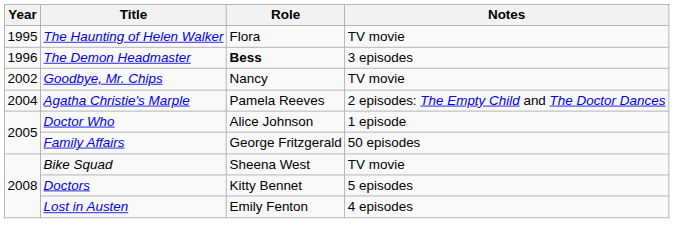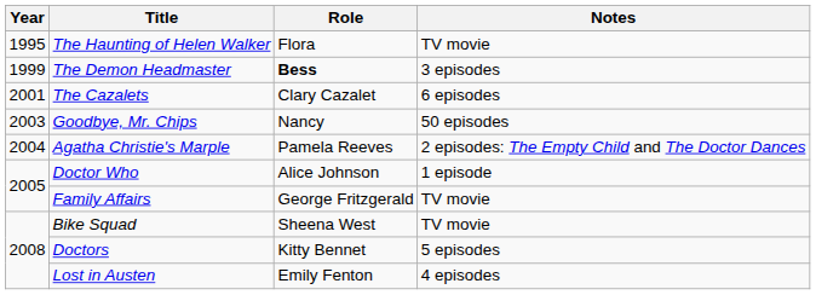The Demon Headmaster | Year: 1996 -> 1999
+ row: 2001 | The Cazalets | Clary Cazalet | 6 episodes
Goodbye, Mr. Chips | Year: 2002 -> 2003
Goodbye, Mr. Chips | Notes: TV movie -> 50 episodes
Family Affairs | Notes: 50 episodes -> TV movie
